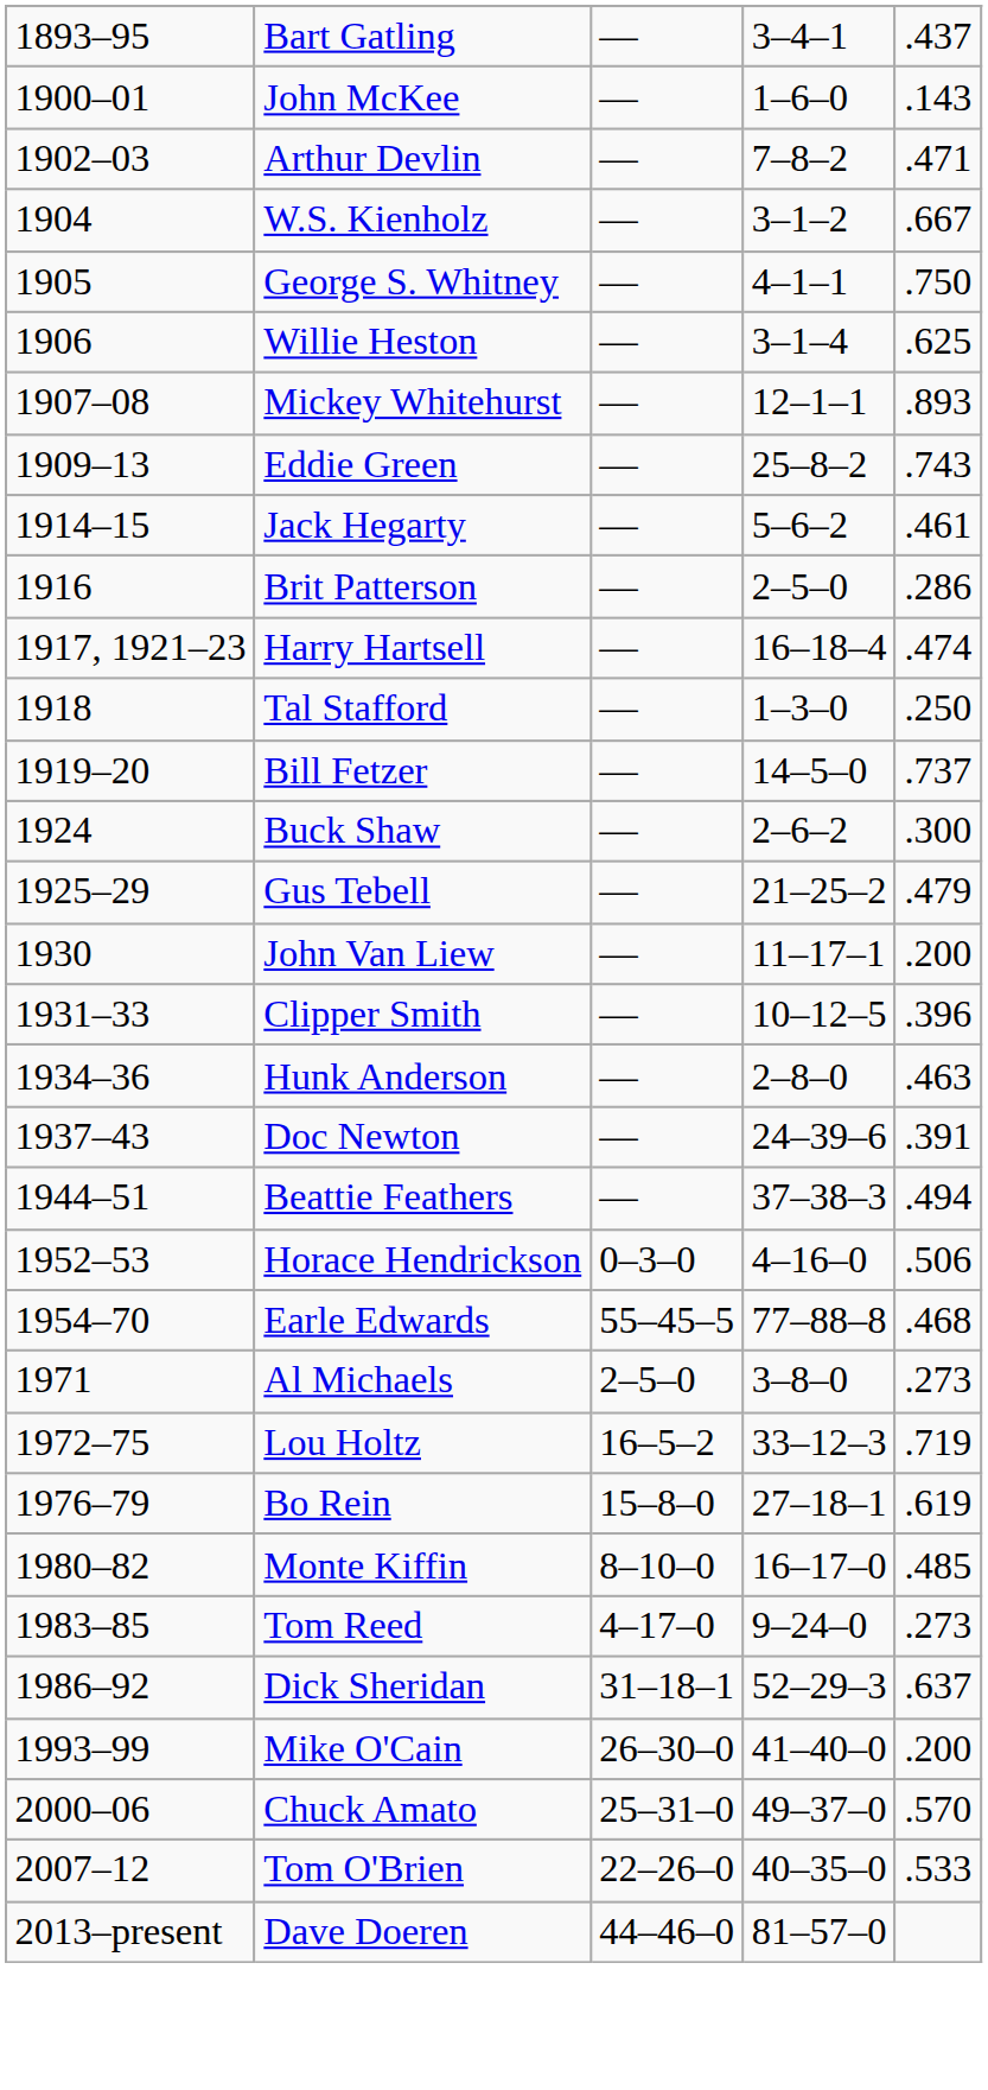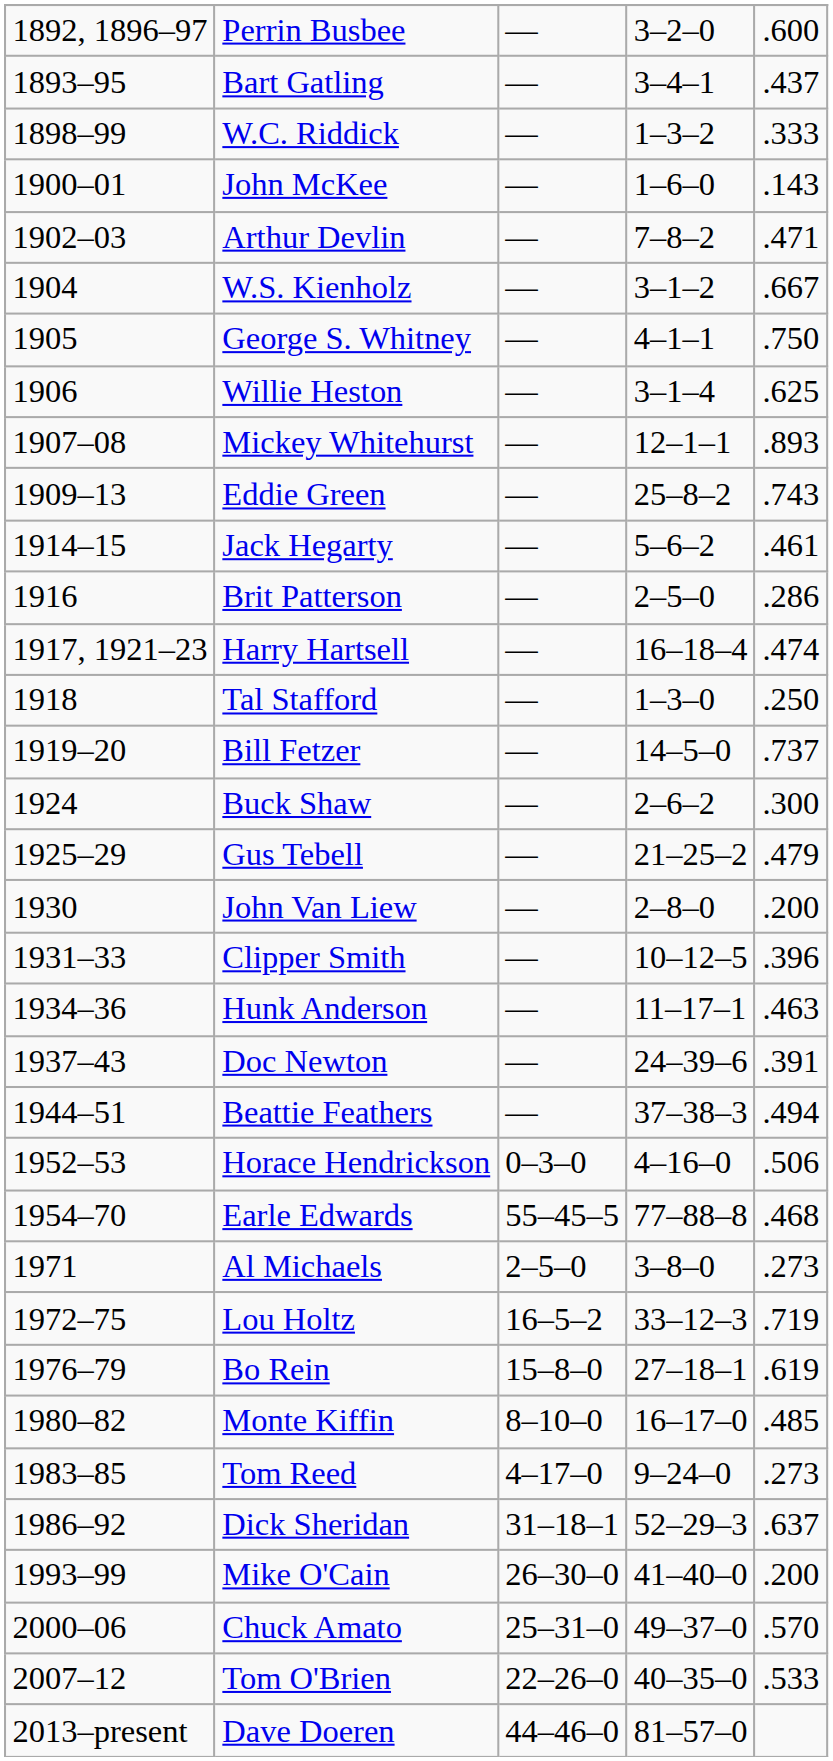+ row: 1892, 1896–97 | Perrin Busbee | — | 3–2–0 | .600
+ row: 1898–99 | W.C. Riddick | — | 1–3–2 | .333
John Van Liew | column 4: 11–17–1 -> 2–8–0
Hunk Anderson | column 4: 2–8–0 -> 11–17–1
